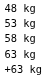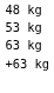- row: 58 kg
